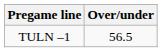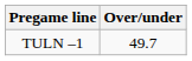TULN –1 | Over/under: 56.5 -> 49.7
